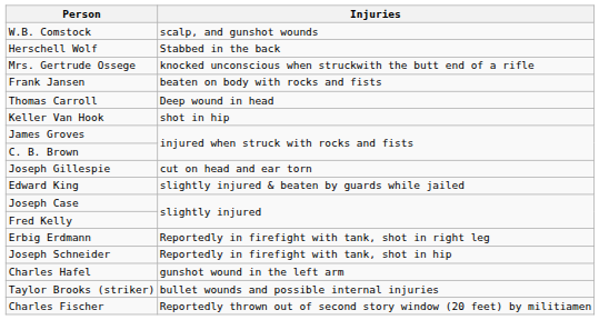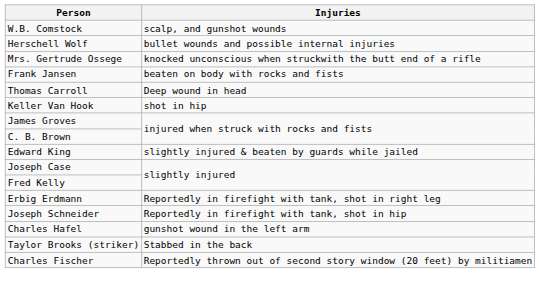Herschell Wolf | Injuries: Stabbed in the back -> bullet wounds and possible internal injuries
- row: Joseph Gillespie | cut on head and ear torn
Taylor Brooks (striker) | Injuries: bullet wounds and possible internal injuries -> Stabbed in the back
